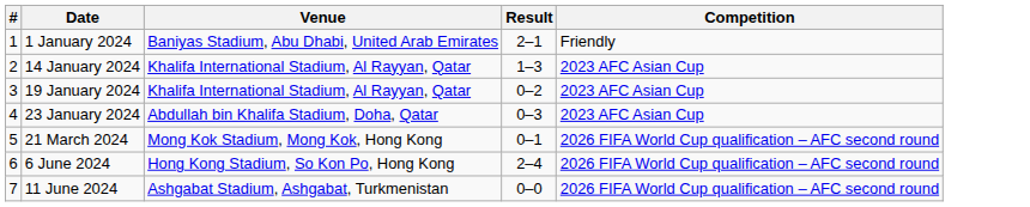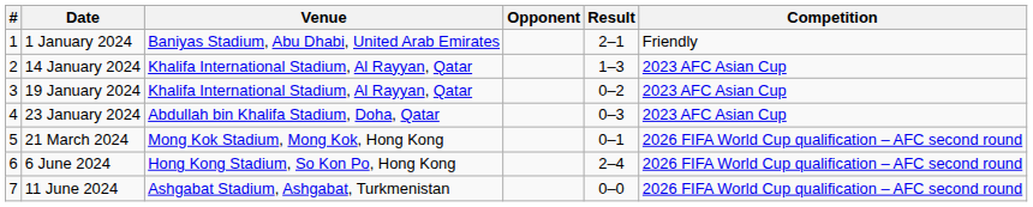+ column: Opponent
